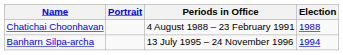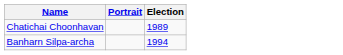- column: Periods in Office | 4 August 1988 – 23 February 1991 | 13 July 1995 – 24 November 1996
Chatichai Choonhavan | Election: 1988 -> 1989
